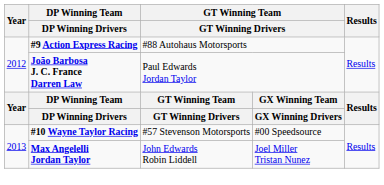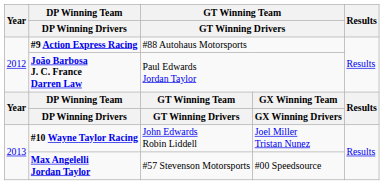#10 Wayne Taylor Racing | column 4: #57 Stevenson Motorsports -> John Edwards Robin Liddell
#10 Wayne Taylor Racing | column 5: #00 Speedsource -> Joel Miller Tristan Nunez
Max Angelelli Jordan Taylor | column 4: John Edwards Robin Liddell -> #57 Stevenson Motorsports
Max Angelelli Jordan Taylor | column 5: Joel Miller Tristan Nunez -> #00 Speedsource
